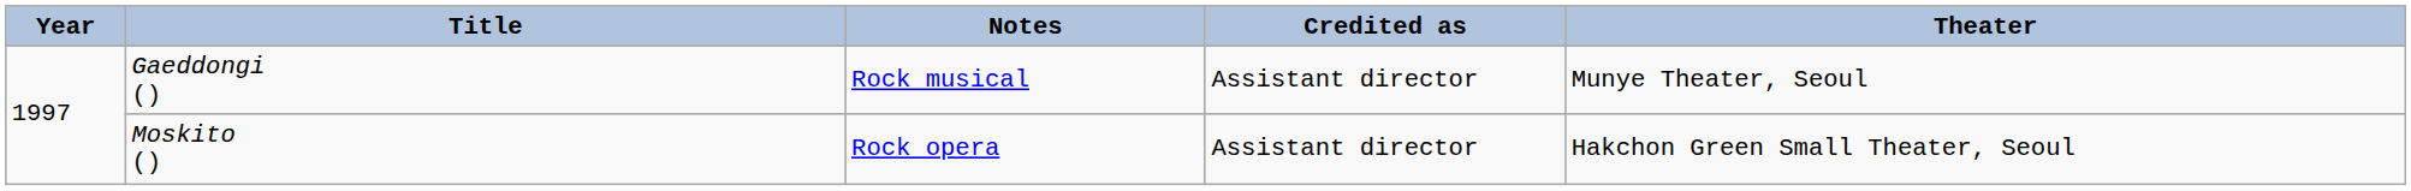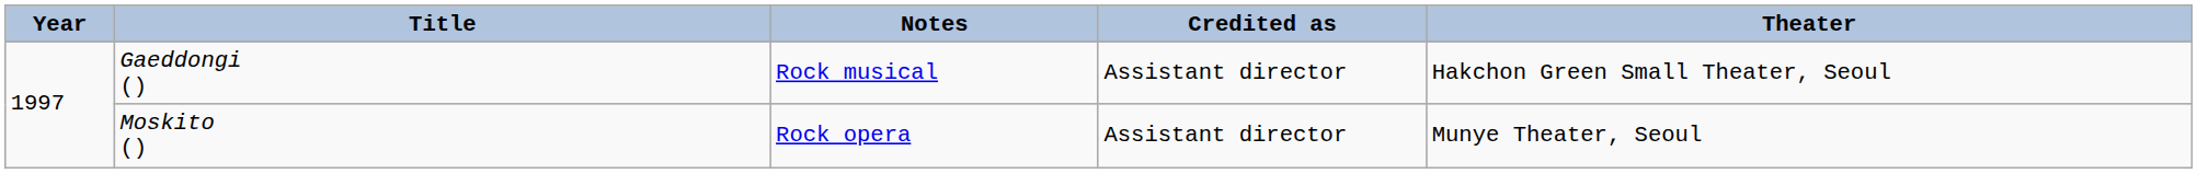Gaeddongi () | Theater: Munye Theater, Seoul -> Hakchon Green Small Theater, Seoul
Moskito () | Theater: Hakchon Green Small Theater, Seoul -> Munye Theater, Seoul
